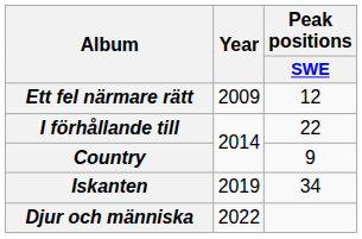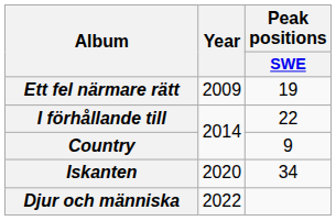Ett fel närmare rätt | Peak positions / SWE: 12 -> 19
Iskanten | Year: 2019 -> 2020
